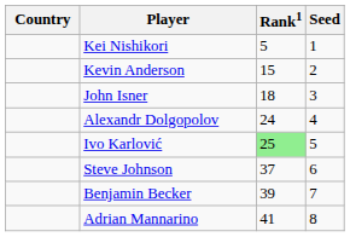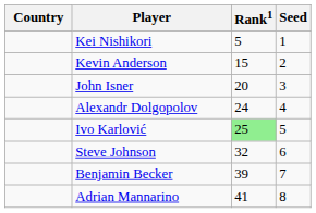John Isner | Rank1: 18 -> 20
Steve Johnson | Rank1: 37 -> 32
